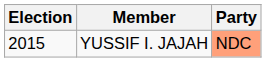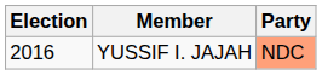YUSSIF I. JAJAH | Election: 2015 -> 2016
